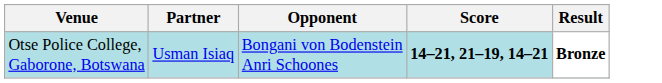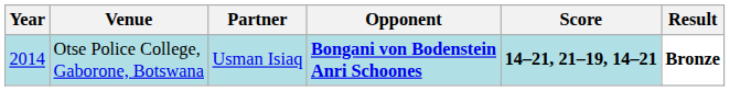+ column: Year | 2014
Otse Police College, Gaborone, Botswana | Opponent: normal -> bold
